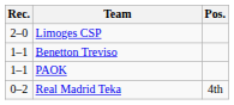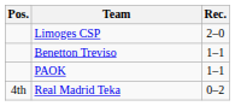columns swapped: Pos. <-> Rec.
